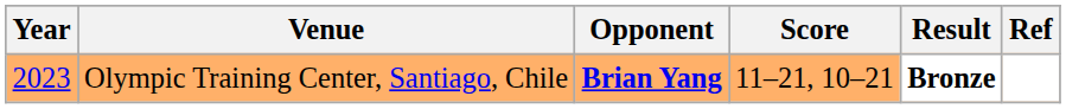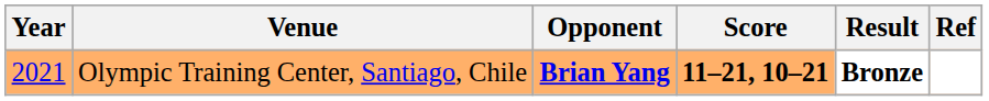Olympic Training Center, Santiago, Chile | Year: 2023 -> 2021
Olympic Training Center, Santiago, Chile | Score: normal -> bold
